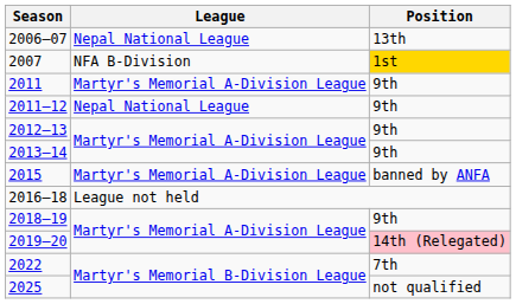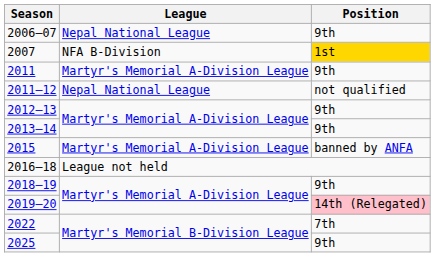2006–07 | Position: 13th -> 9th
2011–12 | Position: 9th -> not qualified
2025 | Position: not qualified -> 9th
